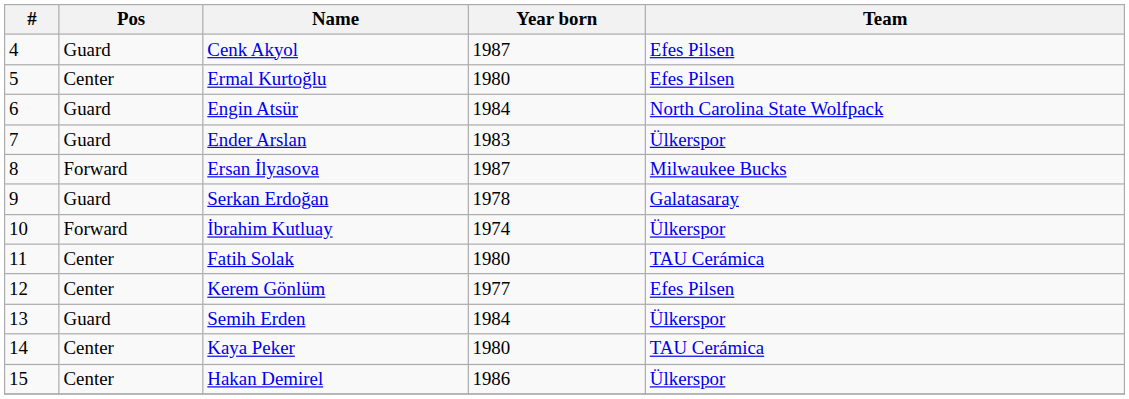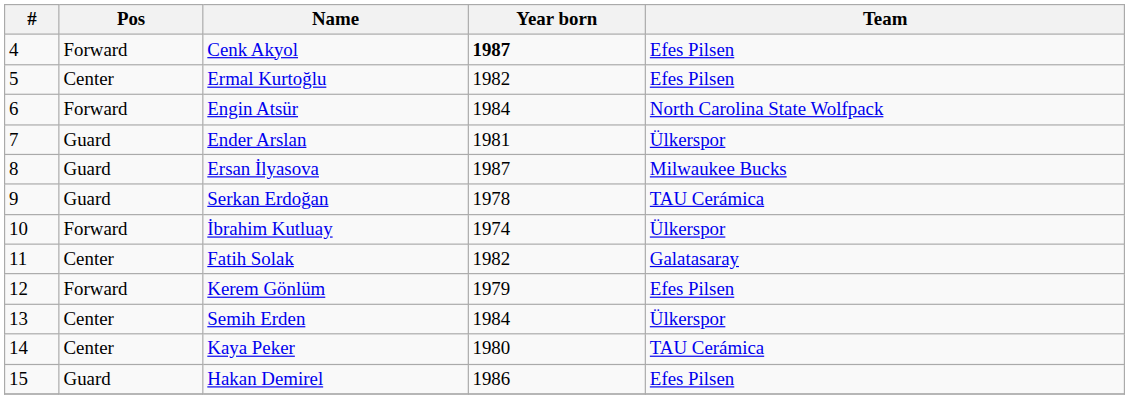Cenk Akyol | Pos: Guard -> Forward
Cenk Akyol | Year born: normal -> bold
Ermal Kurtoğlu | Year born: 1980 -> 1982
Engin Atsür | Pos: Guard -> Forward
Ender Arslan | Year born: 1983 -> 1981
Ersan İlyasova | Pos: Forward -> Guard
Serkan Erdoğan | Team: Galatasaray -> TAU Cerámica
Fatih Solak | Year born: 1980 -> 1982
Fatih Solak | Team: TAU Cerámica -> Galatasaray
Kerem Gönlüm | Pos: Center -> Forward
Kerem Gönlüm | Year born: 1977 -> 1979
Semih Erden | Pos: Guard -> Center
Hakan Demirel | Pos: Center -> Guard
Hakan Demirel | Team: Ülkerspor -> Efes Pilsen
